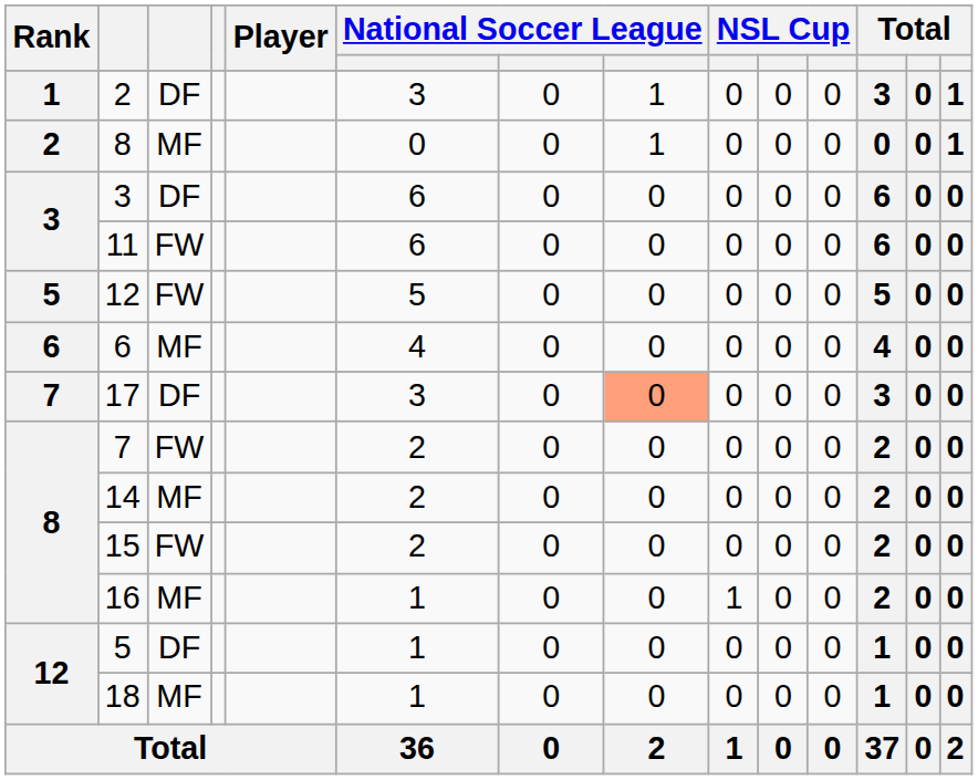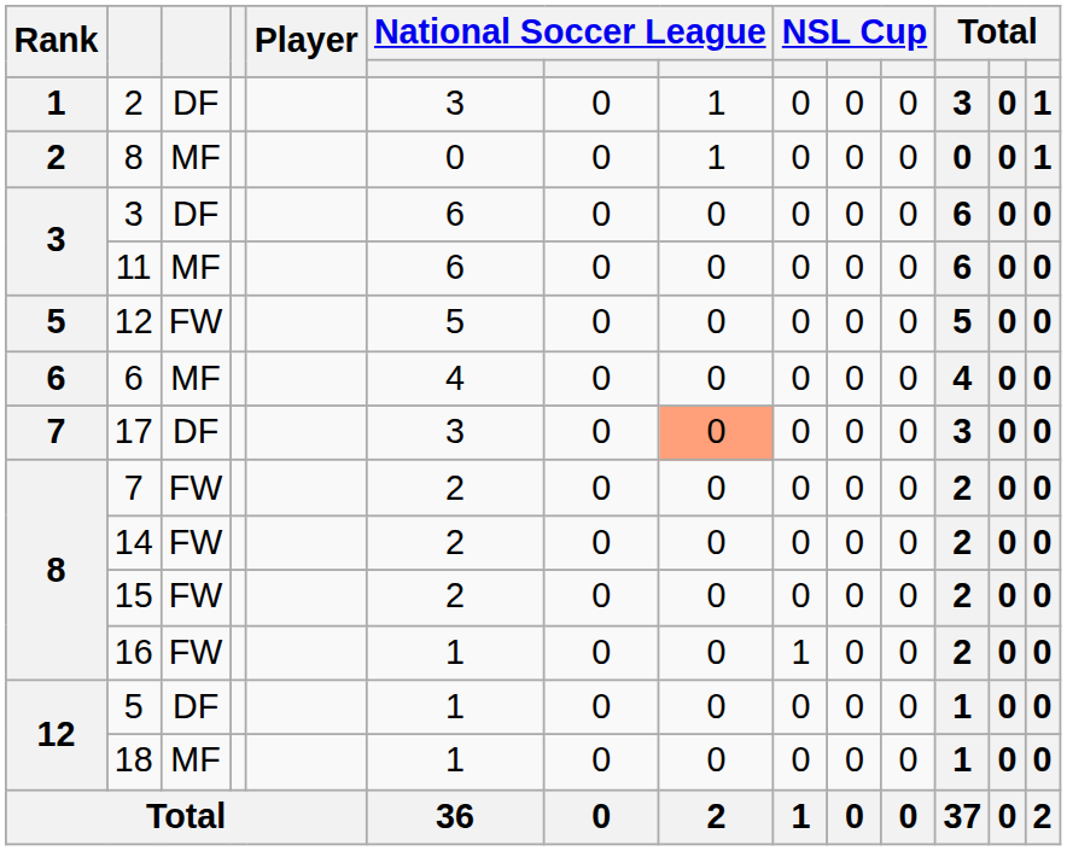11 | column 3: FW -> MF
14 | column 3: MF -> FW
16 | column 3: MF -> FW
